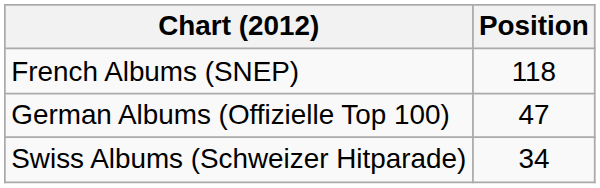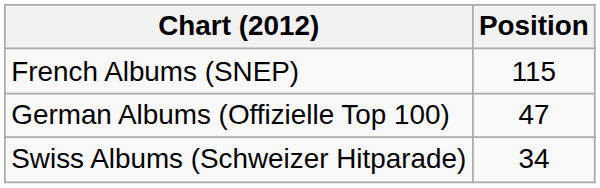French Albums (SNEP) | Position: 118 -> 115
